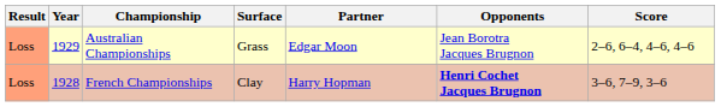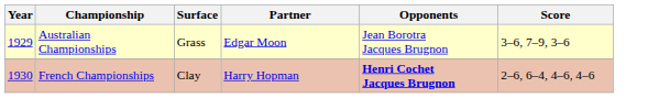- column: Result | Loss | Loss
Australian Championships | Score: 2–6, 6–4, 4–6, 4–6 -> 3–6, 7–9, 3–6
French Championships | Year: 1928 -> 1930
French Championships | Score: 3–6, 7–9, 3–6 -> 2–6, 6–4, 4–6, 4–6
